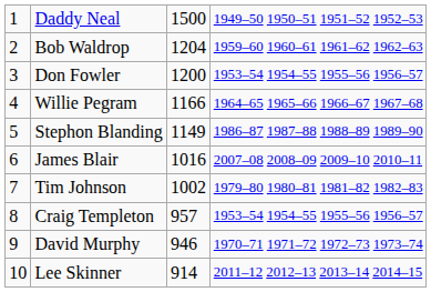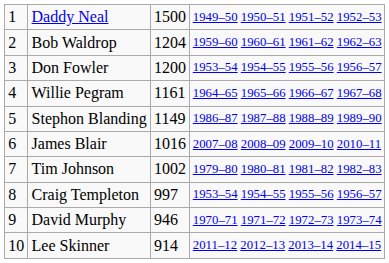Willie Pegram | column 3: 1166 -> 1161
Craig Templeton | column 3: 957 -> 997
